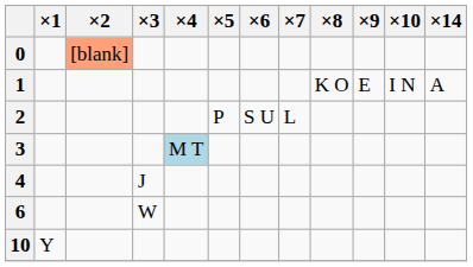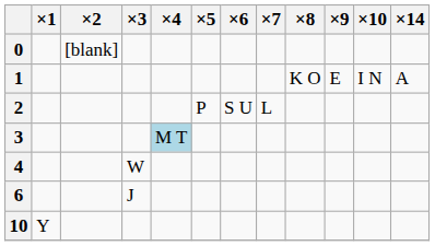0 | ×2: lightsalmon background -> no background
4 | ×3: J -> W
6 | ×3: W -> J
